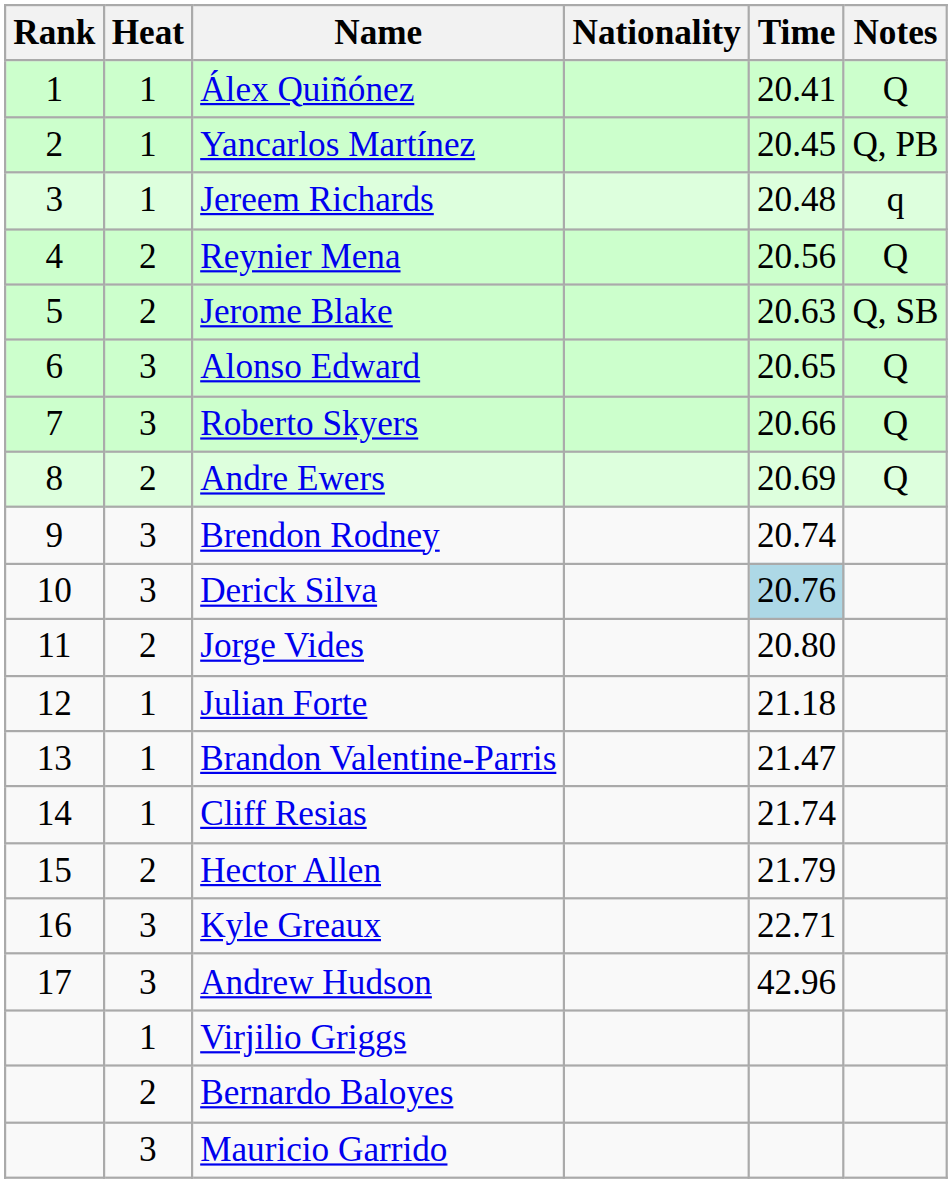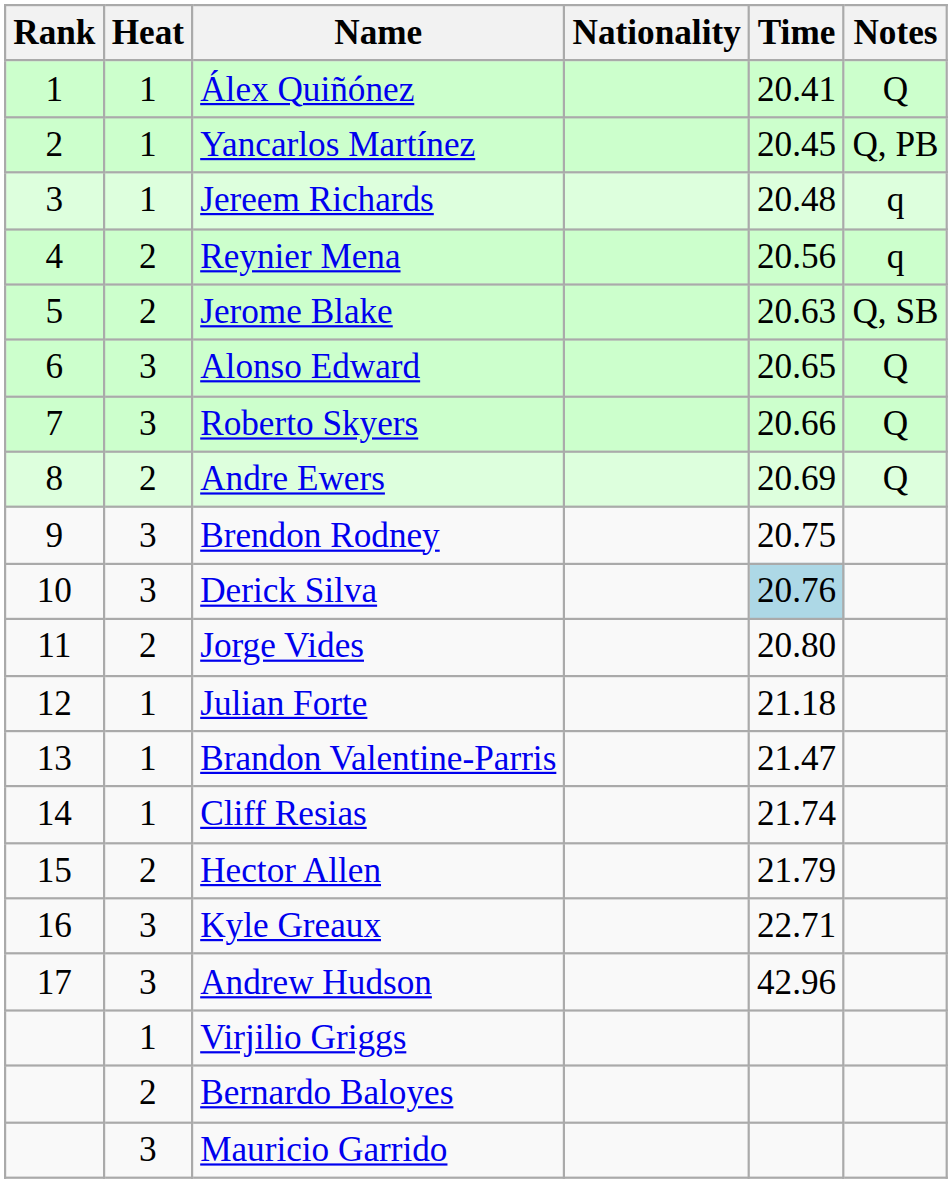Reynier Mena | Notes: Q -> q
Brendon Rodney | Time: 20.74 -> 20.75
